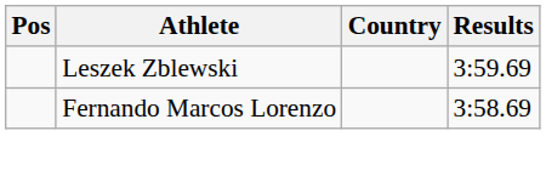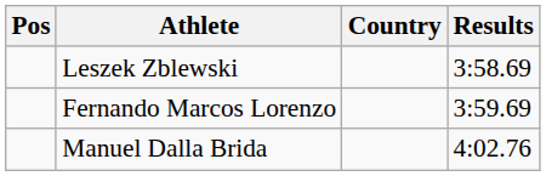Leszek Zblewski | Results: 3:59.69 -> 3:58.69
Fernando Marcos Lorenzo | Results: 3:58.69 -> 3:59.69
+ row: Manuel Dalla Brida | 4:02.76
